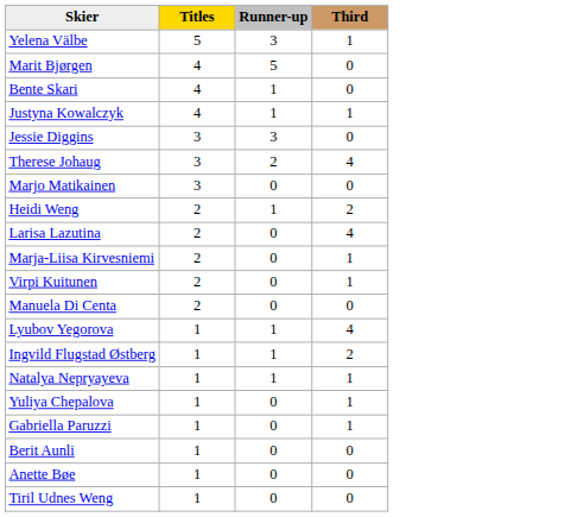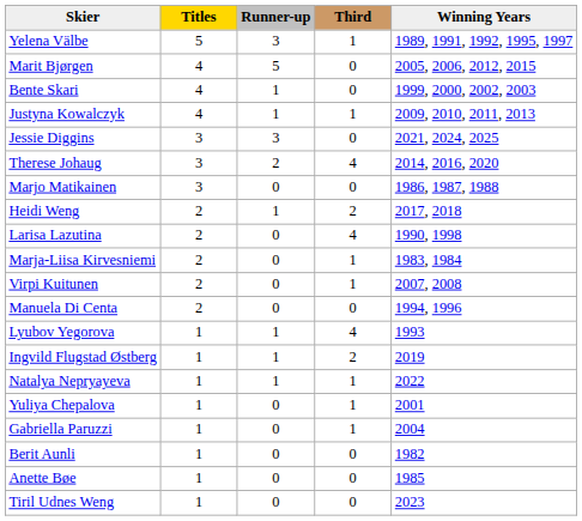+ column: Winning Years | 1989, 1991, 1992, 1995, 1997 | 2005, 2006, 2012, 2015 | 1999, 2000, 2002, 2003 | 2009, 2010, 2011, 2013 | 2021, 2024, 2025 | 2014, 2016, 2020 | 1986, 1987, 1988 | 2017, 2018 | 1990, 1998 | 1983, 1984 | 2007, 2008 | 1994, 1996 | 1993 | 2019 | 2022 | 2001 | 2004 | 1982 | 1985 | 2023
